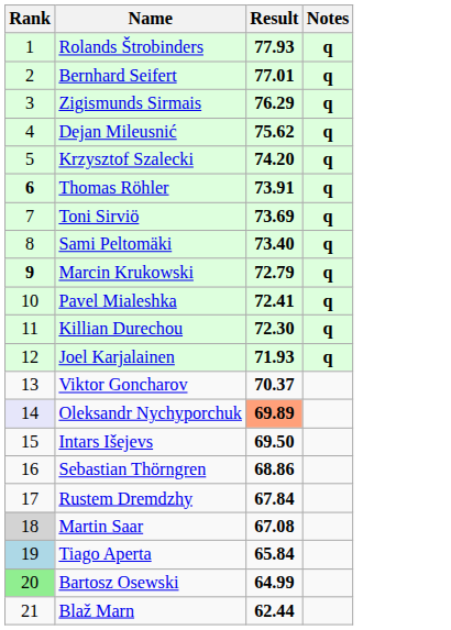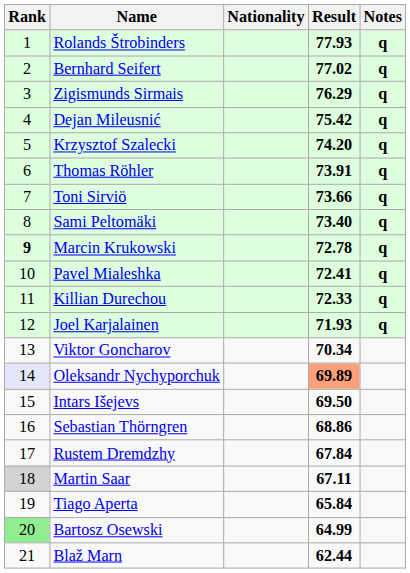+ column: Nationality
Bernhard Seifert | Result: 77.01 -> 77.02
Dejan Mileusnić | Result: 75.62 -> 75.42
Thomas Röhler | Rank: bold -> normal
Toni Sirviö | Result: 73.69 -> 73.66
Marcin Krukowski | Result: 72.79 -> 72.78
Killian Durechou | Result: 72.30 -> 72.33
Viktor Goncharov | Result: 70.37 -> 70.34
Martin Saar | Result: 67.08 -> 67.11
Tiago Aperta | Rank: lightblue background -> no background
